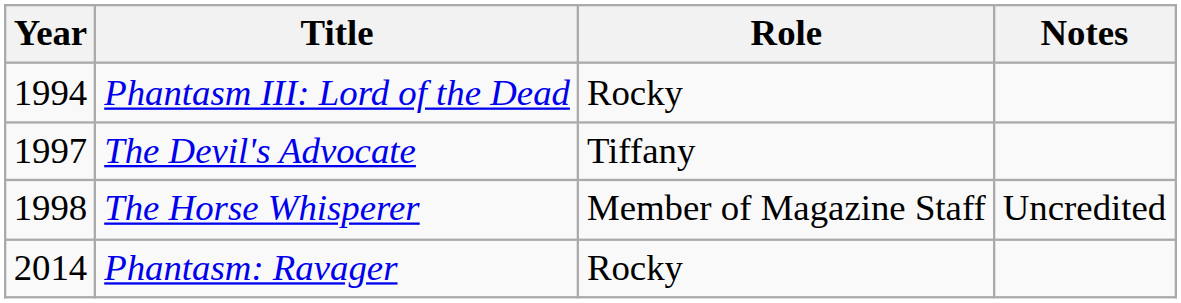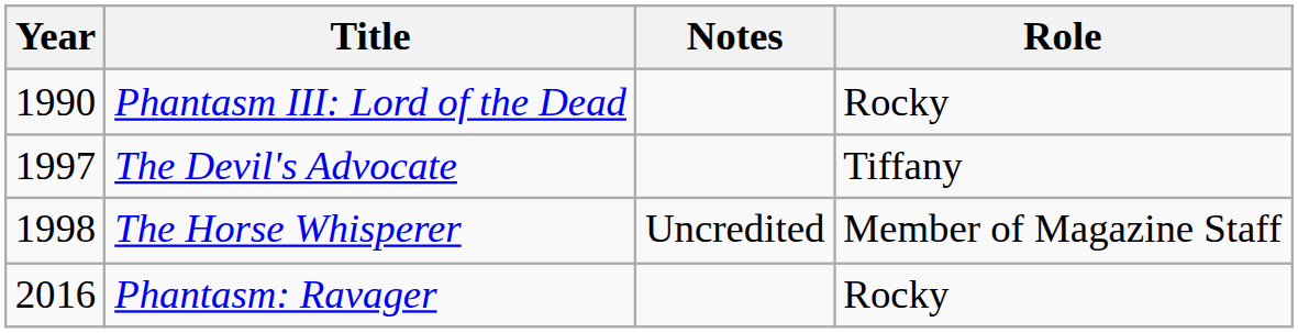columns swapped: Role <-> Notes
Phantasm III: Lord of the Dead | Year: 1994 -> 1990
Phantasm: Ravager | Year: 2014 -> 2016
